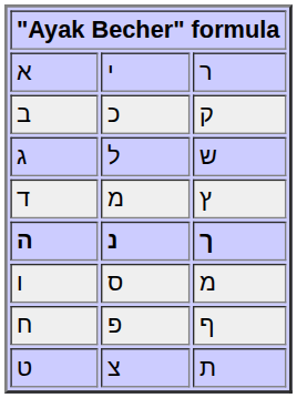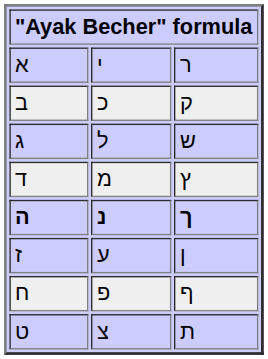- row: ו | ס | מ
+ row: ז | ע | ן
